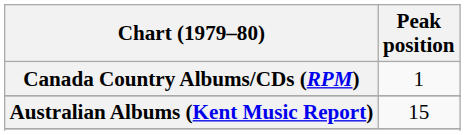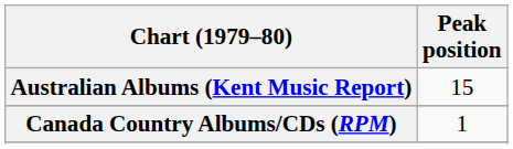rows swapped: Australian Albums (Kent Music Report) <-> Canada Country Albums/CDs (RPM)
